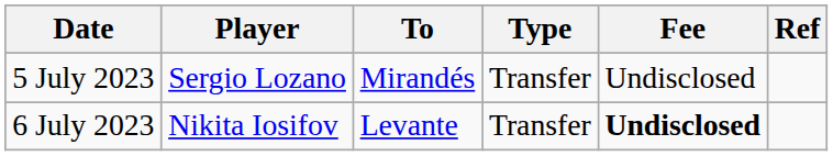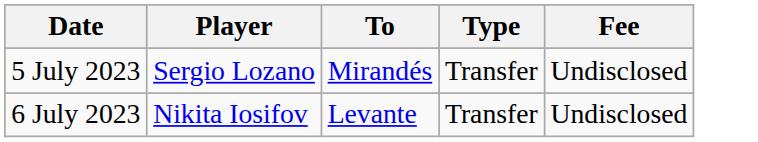- column: Ref
6 July 2023 | Fee: bold -> normal
